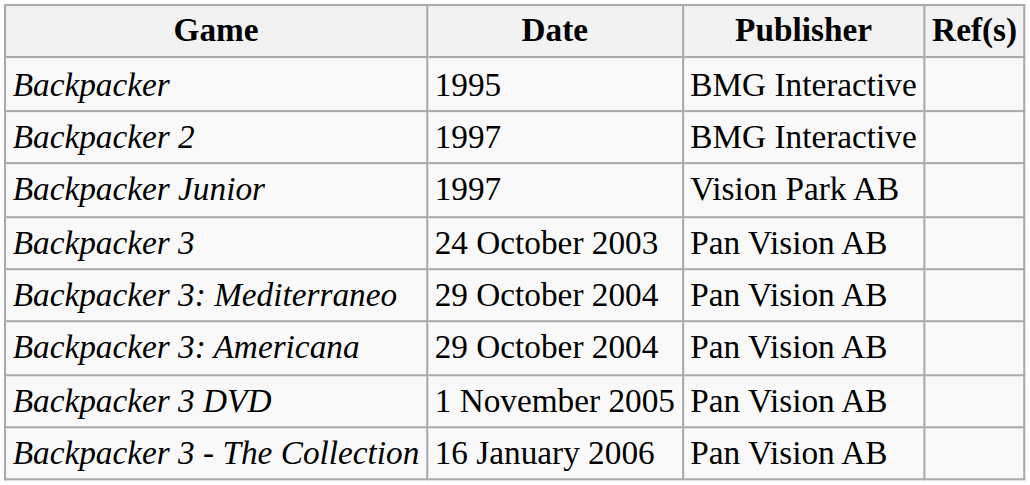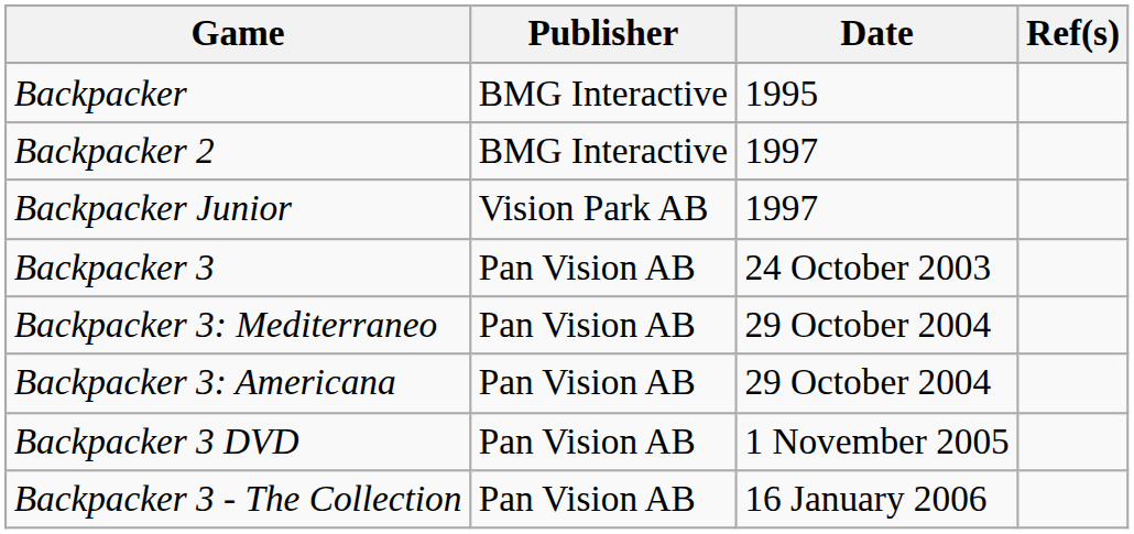columns swapped: Date <-> Publisher
